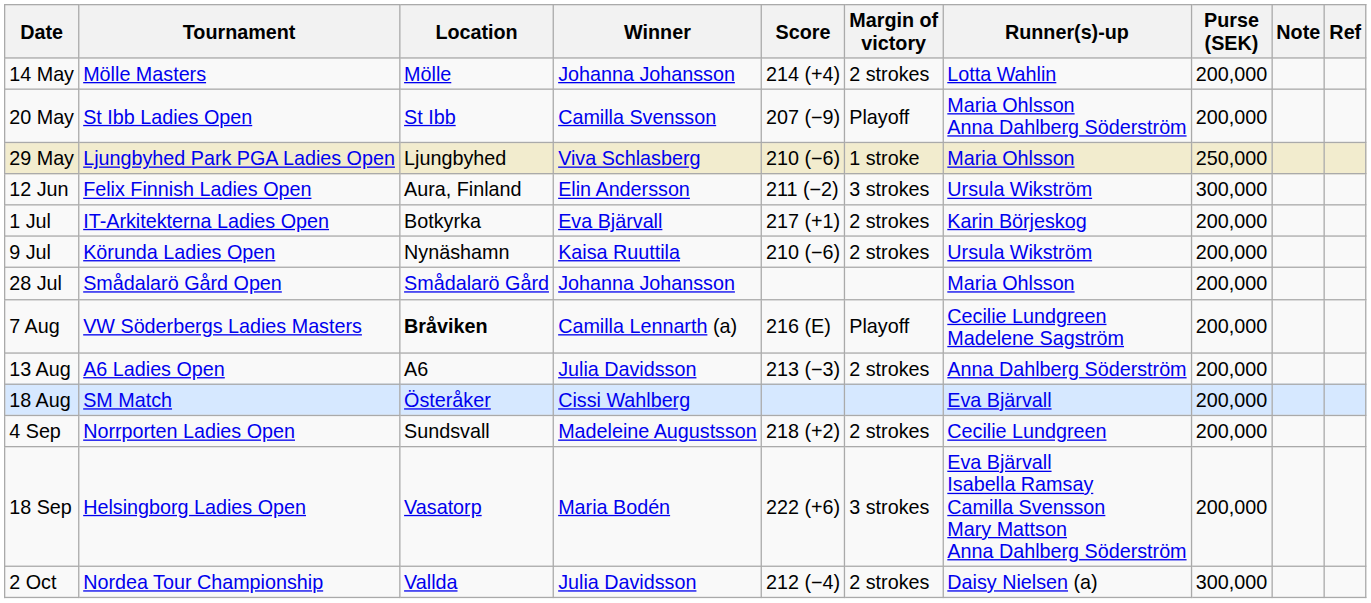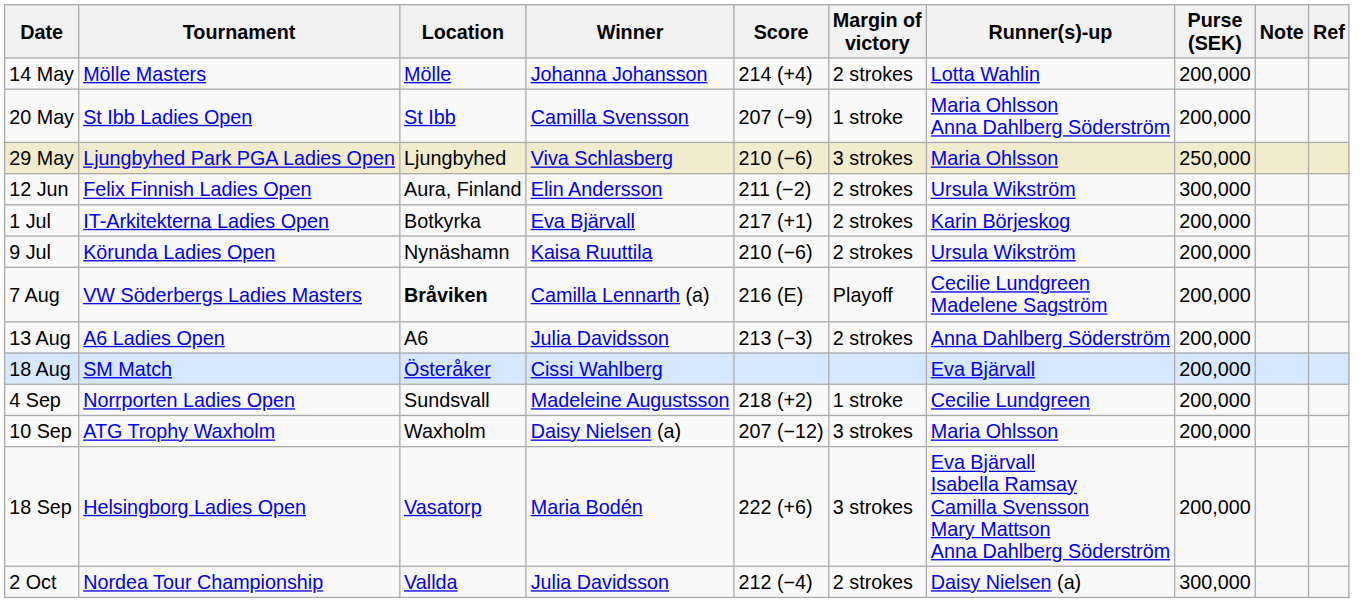20 May | Margin of victory: Playoff -> 1 stroke
29 May | Margin of victory: 1 stroke -> 3 strokes
12 Jun | Margin of victory: 3 strokes -> 2 strokes
- row: 28 Jul | Smådalarö Gård Open | Smådalarö Gård | Johanna Johansson | Maria Ohlsson | 200,000
4 Sep | Margin of victory: 2 strokes -> 1 stroke
+ row: 10 Sep | ATG Trophy Waxholm | Waxholm | Daisy Nielsen (a) | 207 (−12) | 3 strokes | Maria Ohlsson | 200,000
